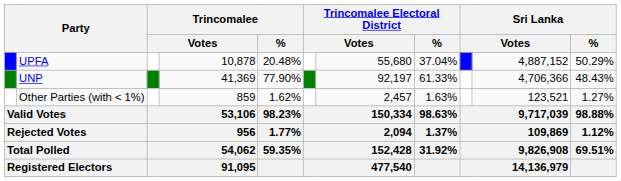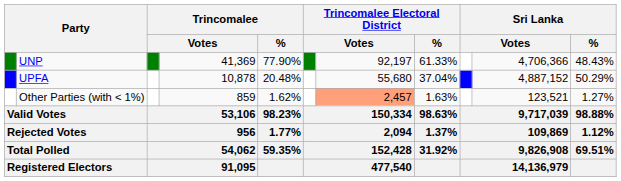rows swapped: UNP <-> UPFA
Other Parties (with < 1%) | column 7: no background -> lightsalmon background
